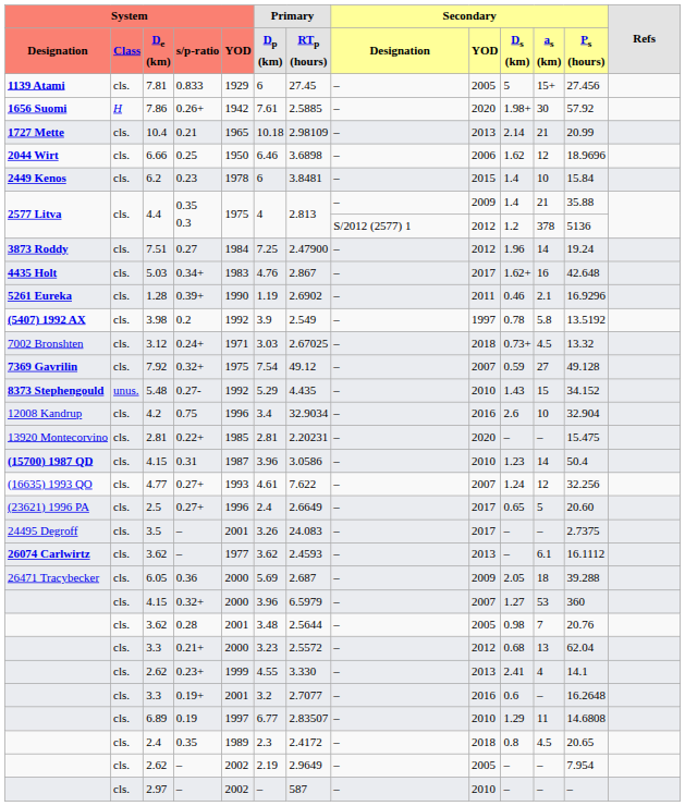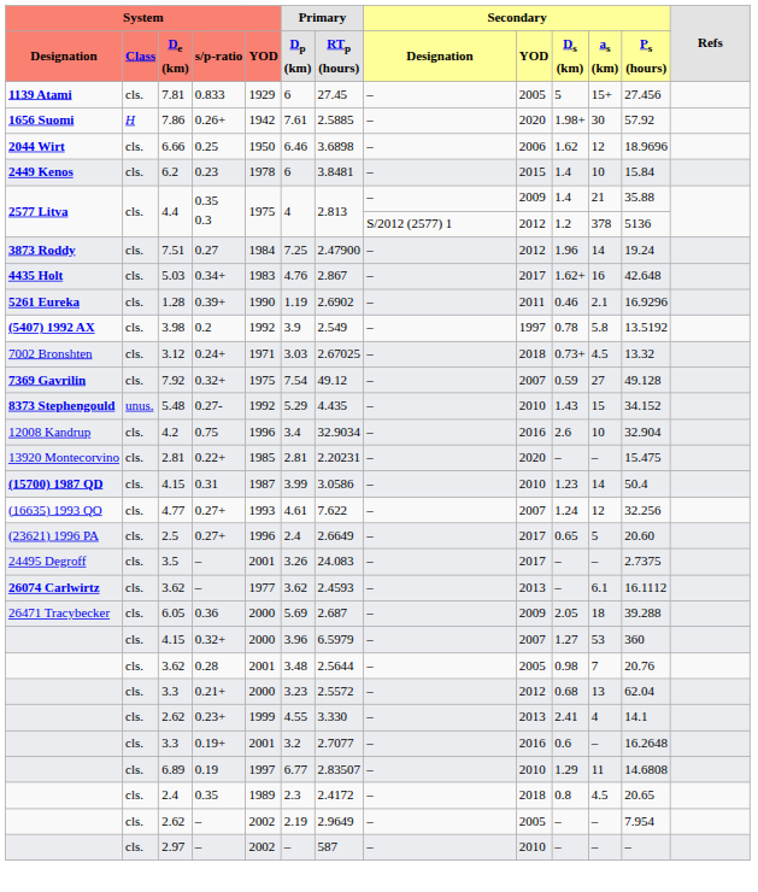- row: 1727 Mette | cls. | 10.4 | 0.21 | 1965 | 10.18 | 2.98109 | – | 2013 | 2.14 | 21 | 20.99
4.15 / 0.31 | Primary / Dp (km): 3.96 -> 3.99
